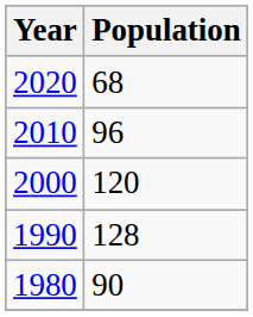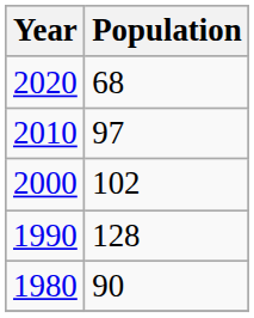2010 | Population: 96 -> 97
2000 | Population: 120 -> 102
